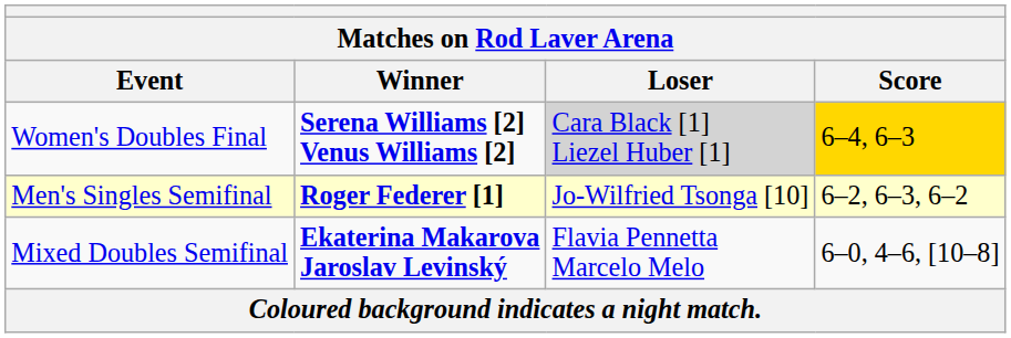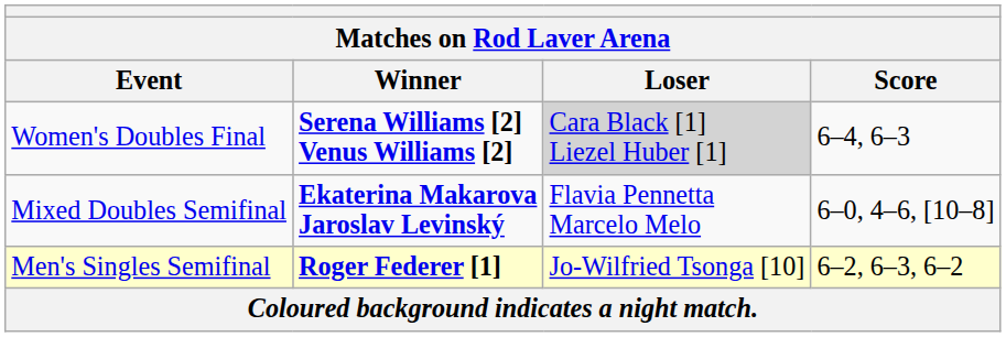Women's Doubles Final | Score: gold background -> no background
rows swapped: Mixed Doubles Semifinal <-> Men's Singles Semifinal
